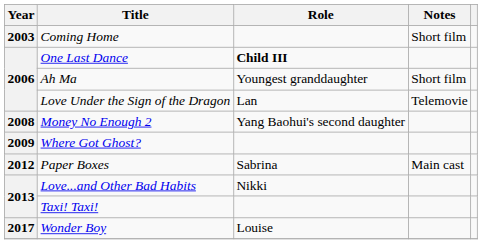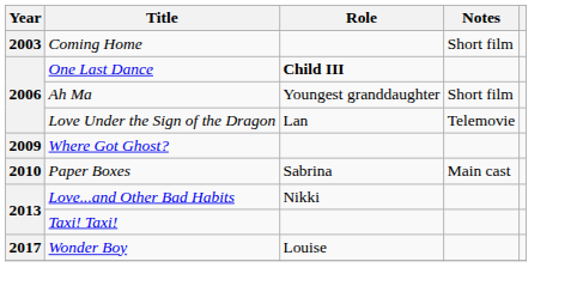- row: 2008 | Money No Enough 2 | Yang Baohui's second daughter
Paper Boxes | Year: 2012 -> 2010
